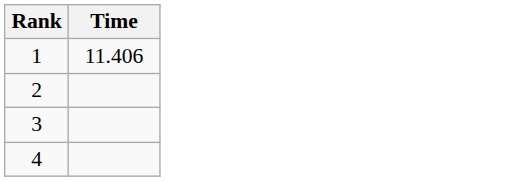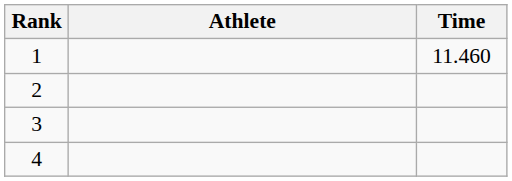+ column: Athlete
1 | Time: 11.406 -> 11.460
